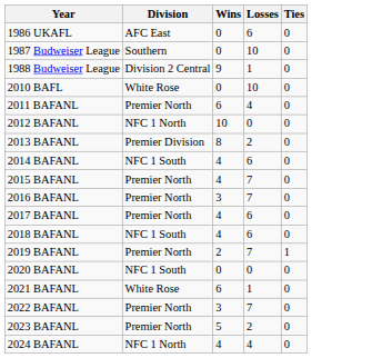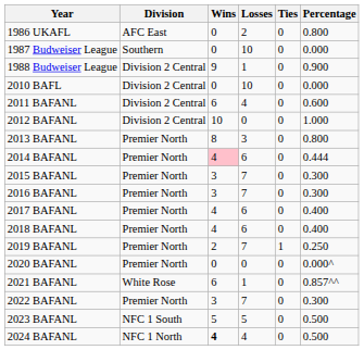+ column: Percentage | 0.800 | 0.000 | 0.900 | 0.000 | 0.600 | 1.000 | 0.800 | 0.444 | 0.300 | 0.300 | 0.400 | 0.400 | 0.250 | 0.000^ | 0.857^^ | 0.300 | 0.500 | 0.500
1986 UKAFL | Losses: 6 -> 2
2010 BAFL | Division: White Rose -> Division 2 Central
2011 BAFANL | Division: Premier North -> Division 2 Central
2012 BAFANL | Division: NFC 1 North -> Division 2 Central
2013 BAFANL | Division: Premier Division -> Premier North
2013 BAFANL | Losses: 2 -> 3
2014 BAFANL | Division: NFC 1 South -> Premier North
2014 BAFANL | Wins: no background -> pink background
2015 BAFANL | Wins: 4 -> 3
2018 BAFANL | Division: NFC 1 South -> Premier North
2020 BAFANL | Division: NFC 1 South -> Premier North
2023 BAFANL | Division: Premier North -> NFC 1 South
2023 BAFANL | Losses: 2 -> 5
2024 BAFANL | Wins: normal -> bold
